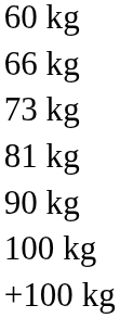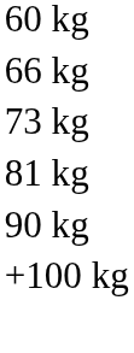- row: 100 kg
